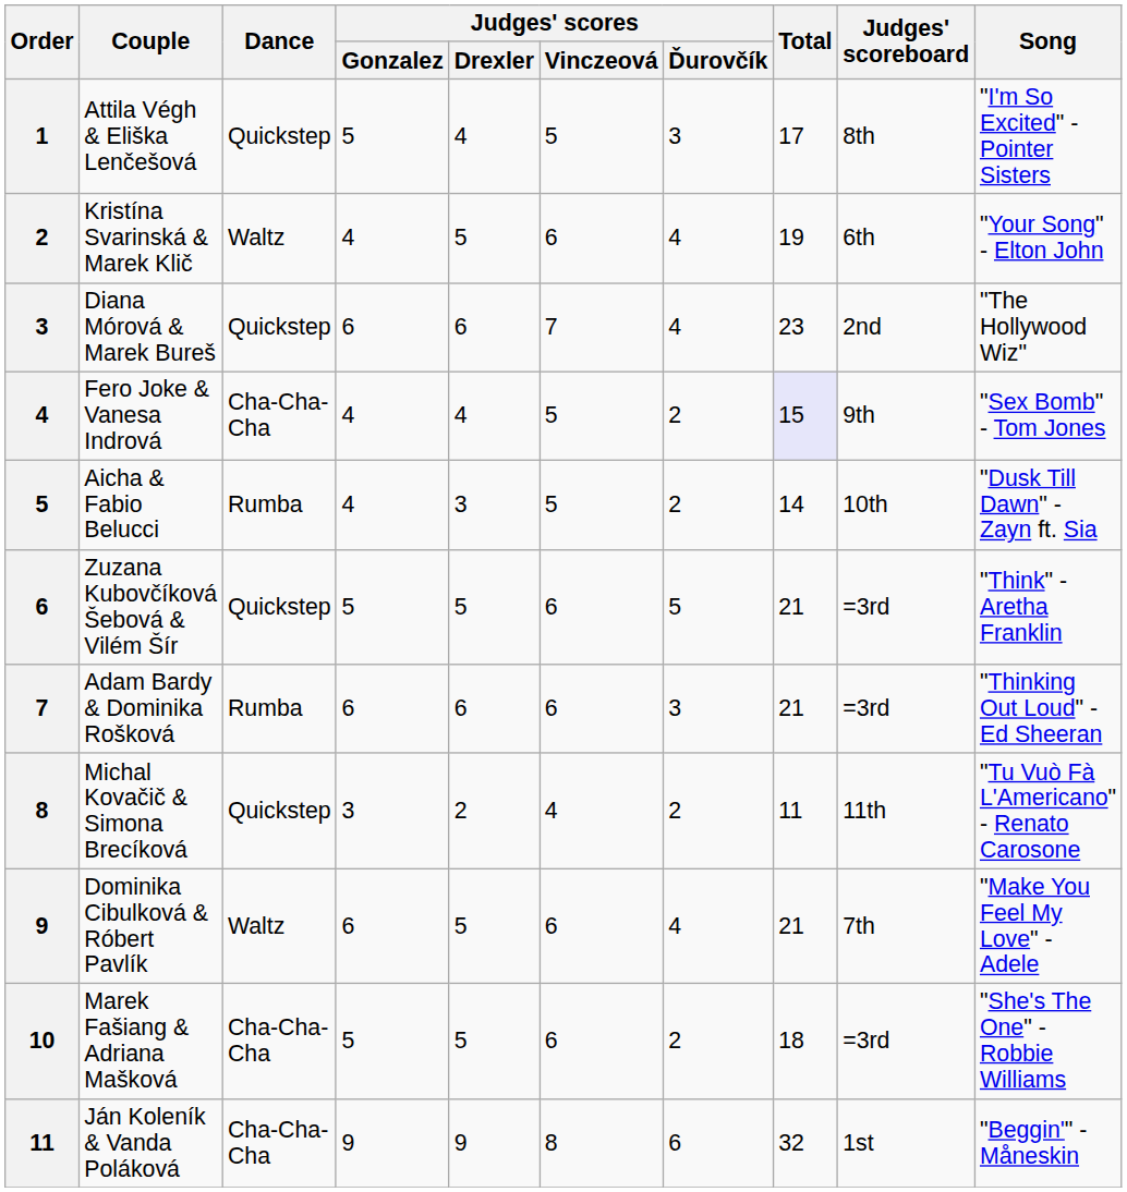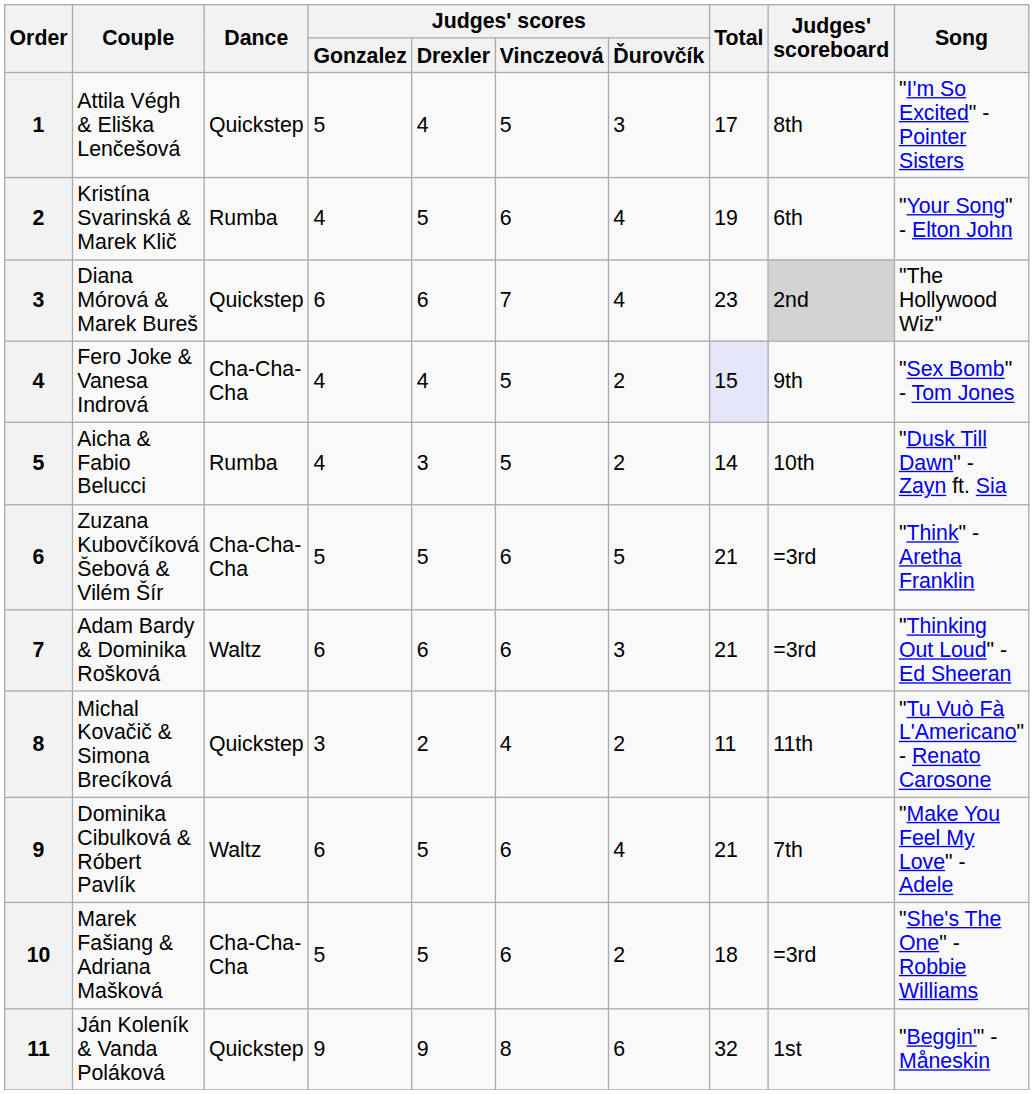Kristína Svarinská & Marek Klič | Dance: Waltz -> Rumba
Diana Mórová & Marek Bureš | Judges' scoreboard: no background -> lightgrey background
Zuzana Kubovčíková Šebová & Vilém Šír | Dance: Quickstep -> Cha-Cha-Cha
Adam Bardy & Dominika Rošková | Dance: Rumba -> Waltz
Ján Koleník & Vanda Poláková | Dance: Cha-Cha-Cha -> Quickstep
